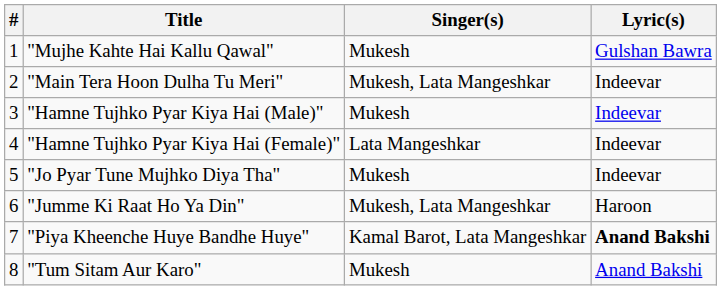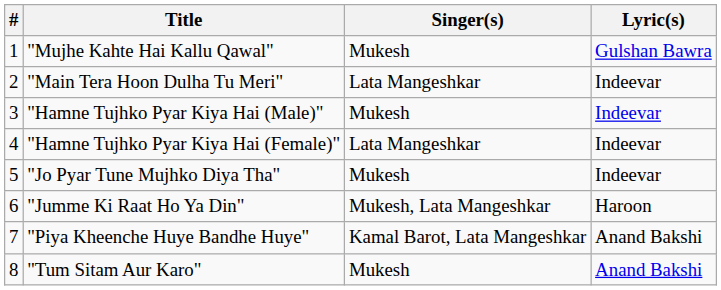"Main Tera Hoon Dulha Tu Meri" | Singer(s): Mukesh, Lata Mangeshkar -> Lata Mangeshkar
"Piya Kheenche Huye Bandhe Huye" | Lyric(s): bold -> normal
